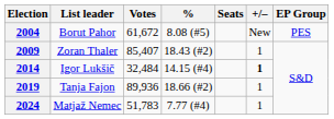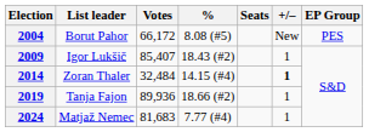2004 | Votes: 61,672 -> 66,172
2009 | List leader: Zoran Thaler -> Igor Lukšič
2014 | List leader: Igor Lukšič -> Zoran Thaler
2024 | Votes: 51,783 -> 81,683
